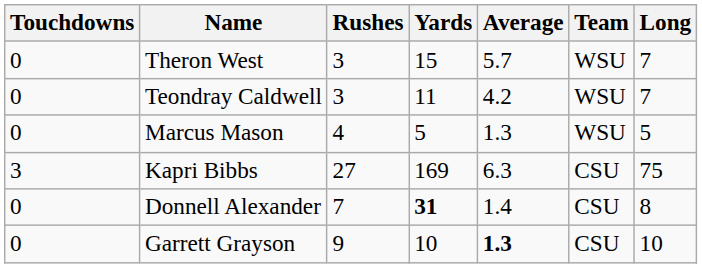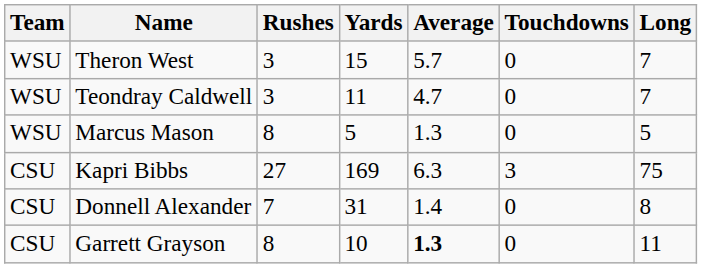columns swapped: Team <-> Touchdowns
Teondray Caldwell | Average: 4.2 -> 4.7
Marcus Mason | Rushes: 4 -> 8
Donnell Alexander | Yards: bold -> normal
Garrett Grayson | Rushes: 9 -> 8
Garrett Grayson | Long: 10 -> 11
